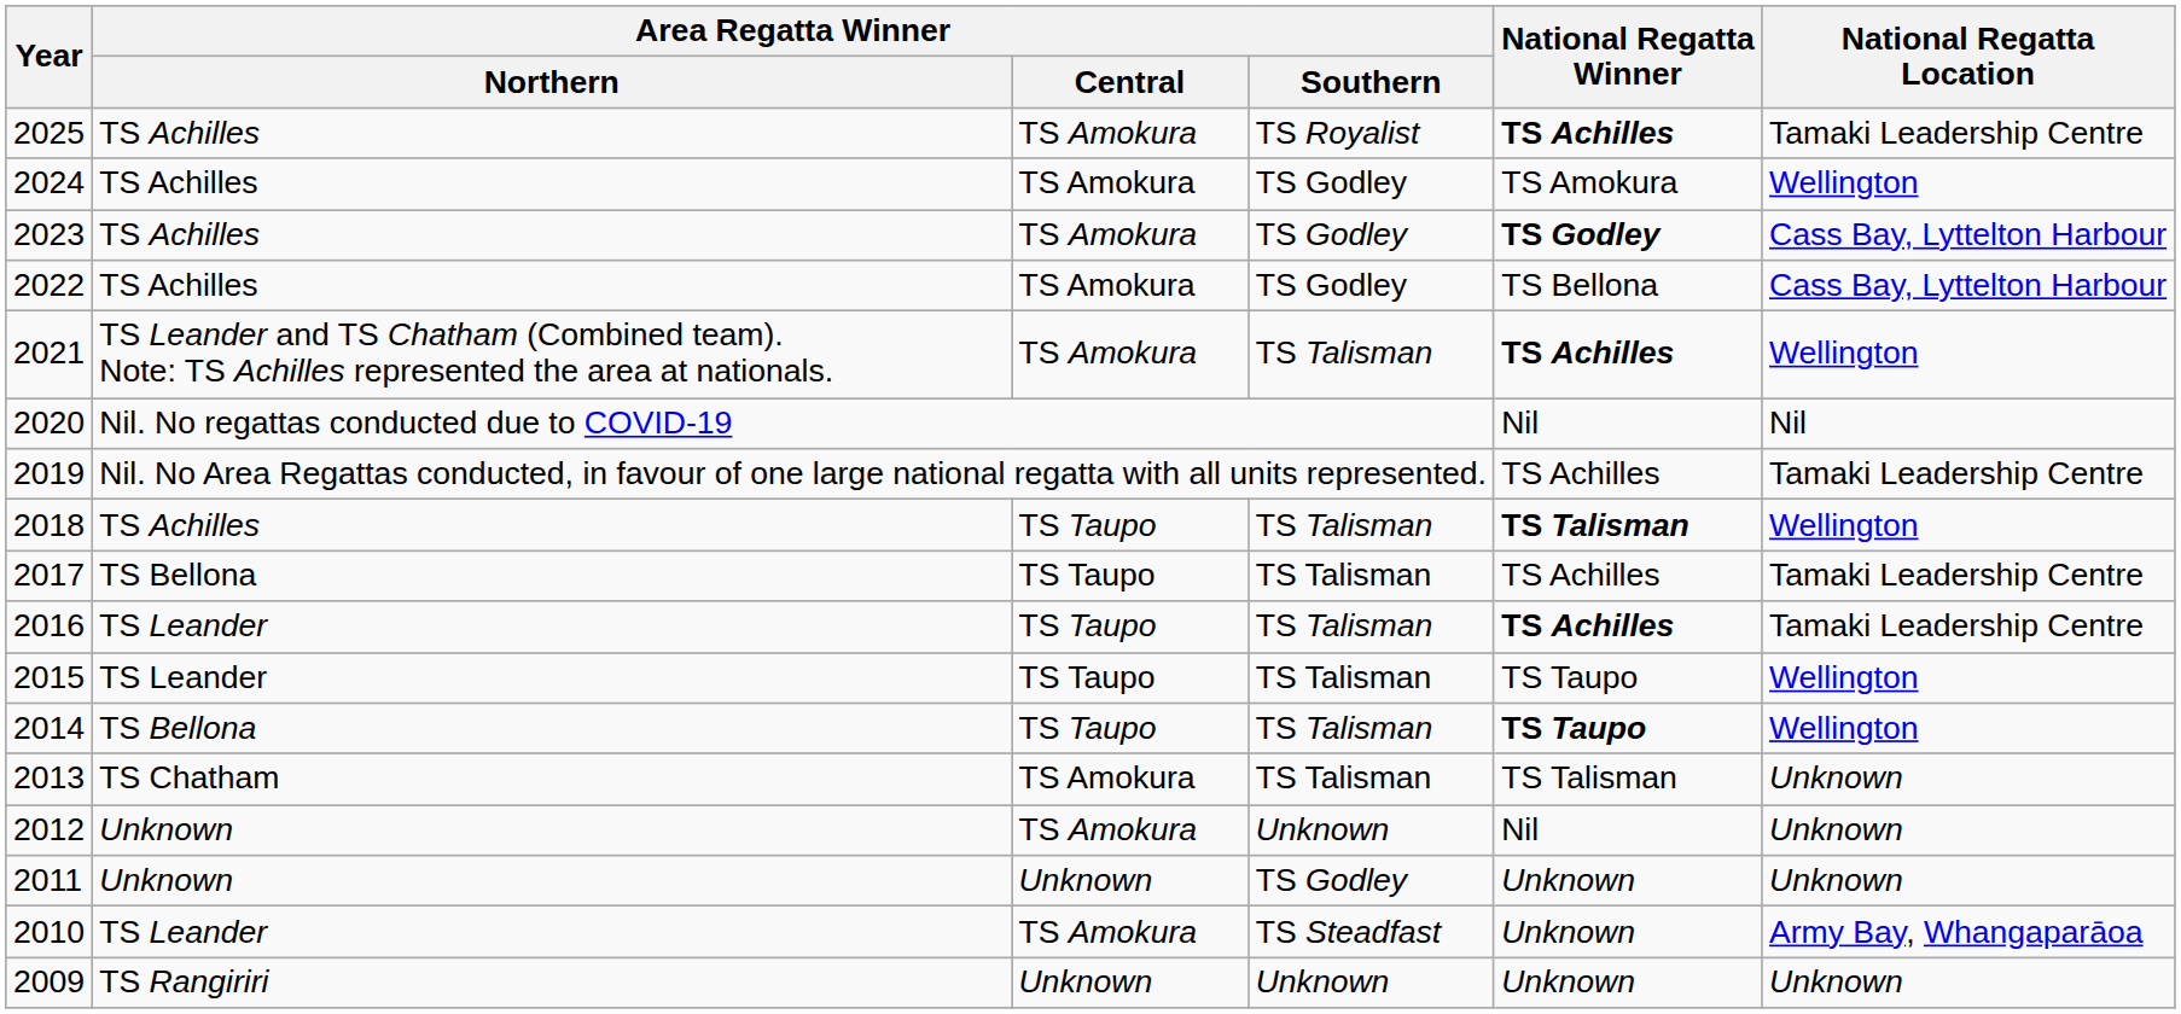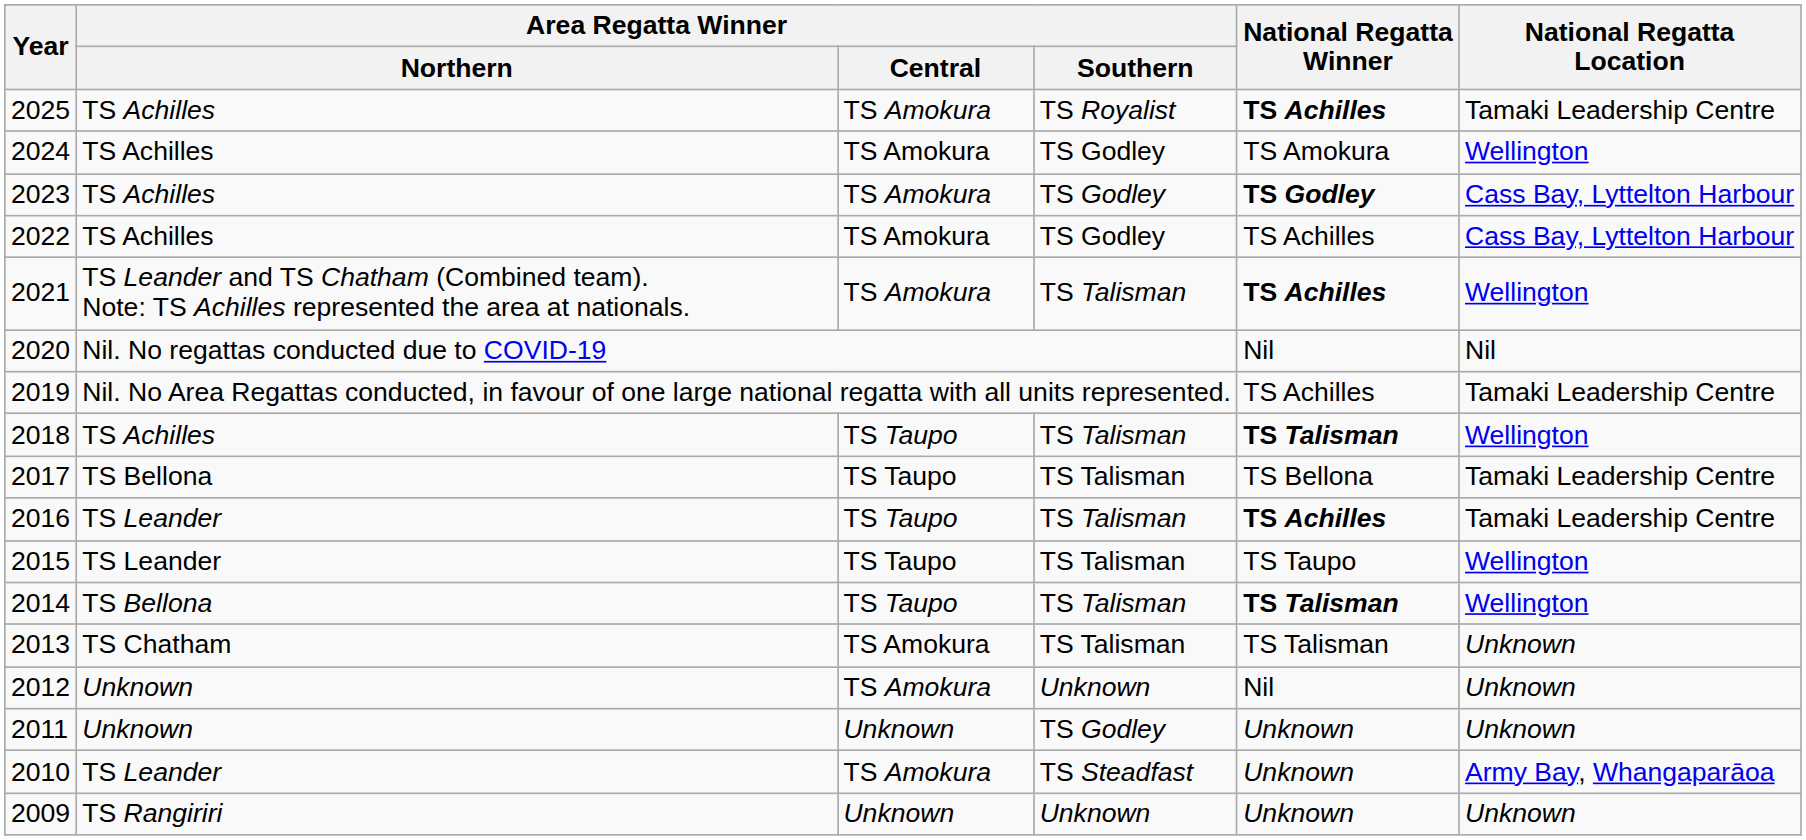2022 | National Regatta Winner: TS Bellona -> TS Achilles
2017 | National Regatta Winner: TS Achilles -> TS Bellona
2014 | National Regatta Winner: TS Taupo -> TS Talisman
